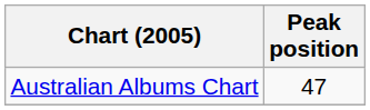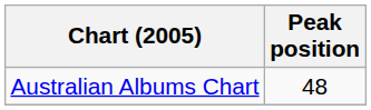Australian Albums Chart | Peak position: 47 -> 48
